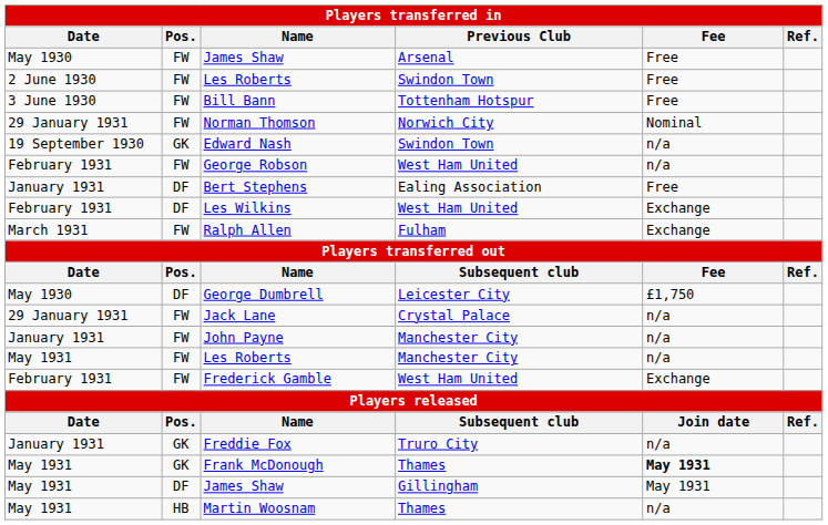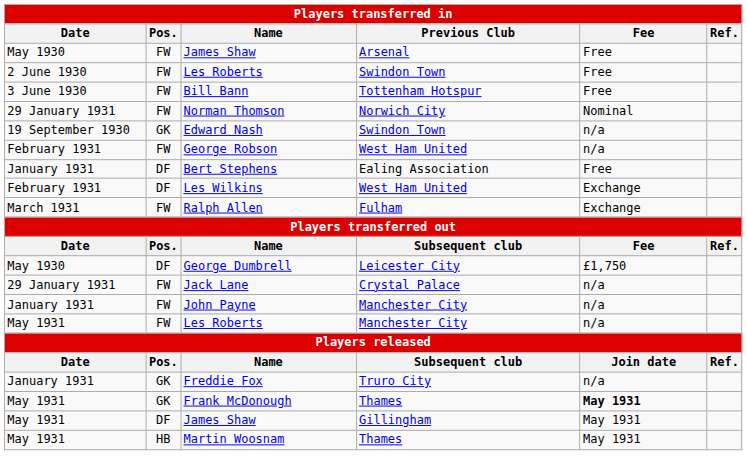- row: February 1931 | FW | Frederick Gamble | West Ham United | Exchange
Martin Woosnam | Fee: n/a -> May 1931
